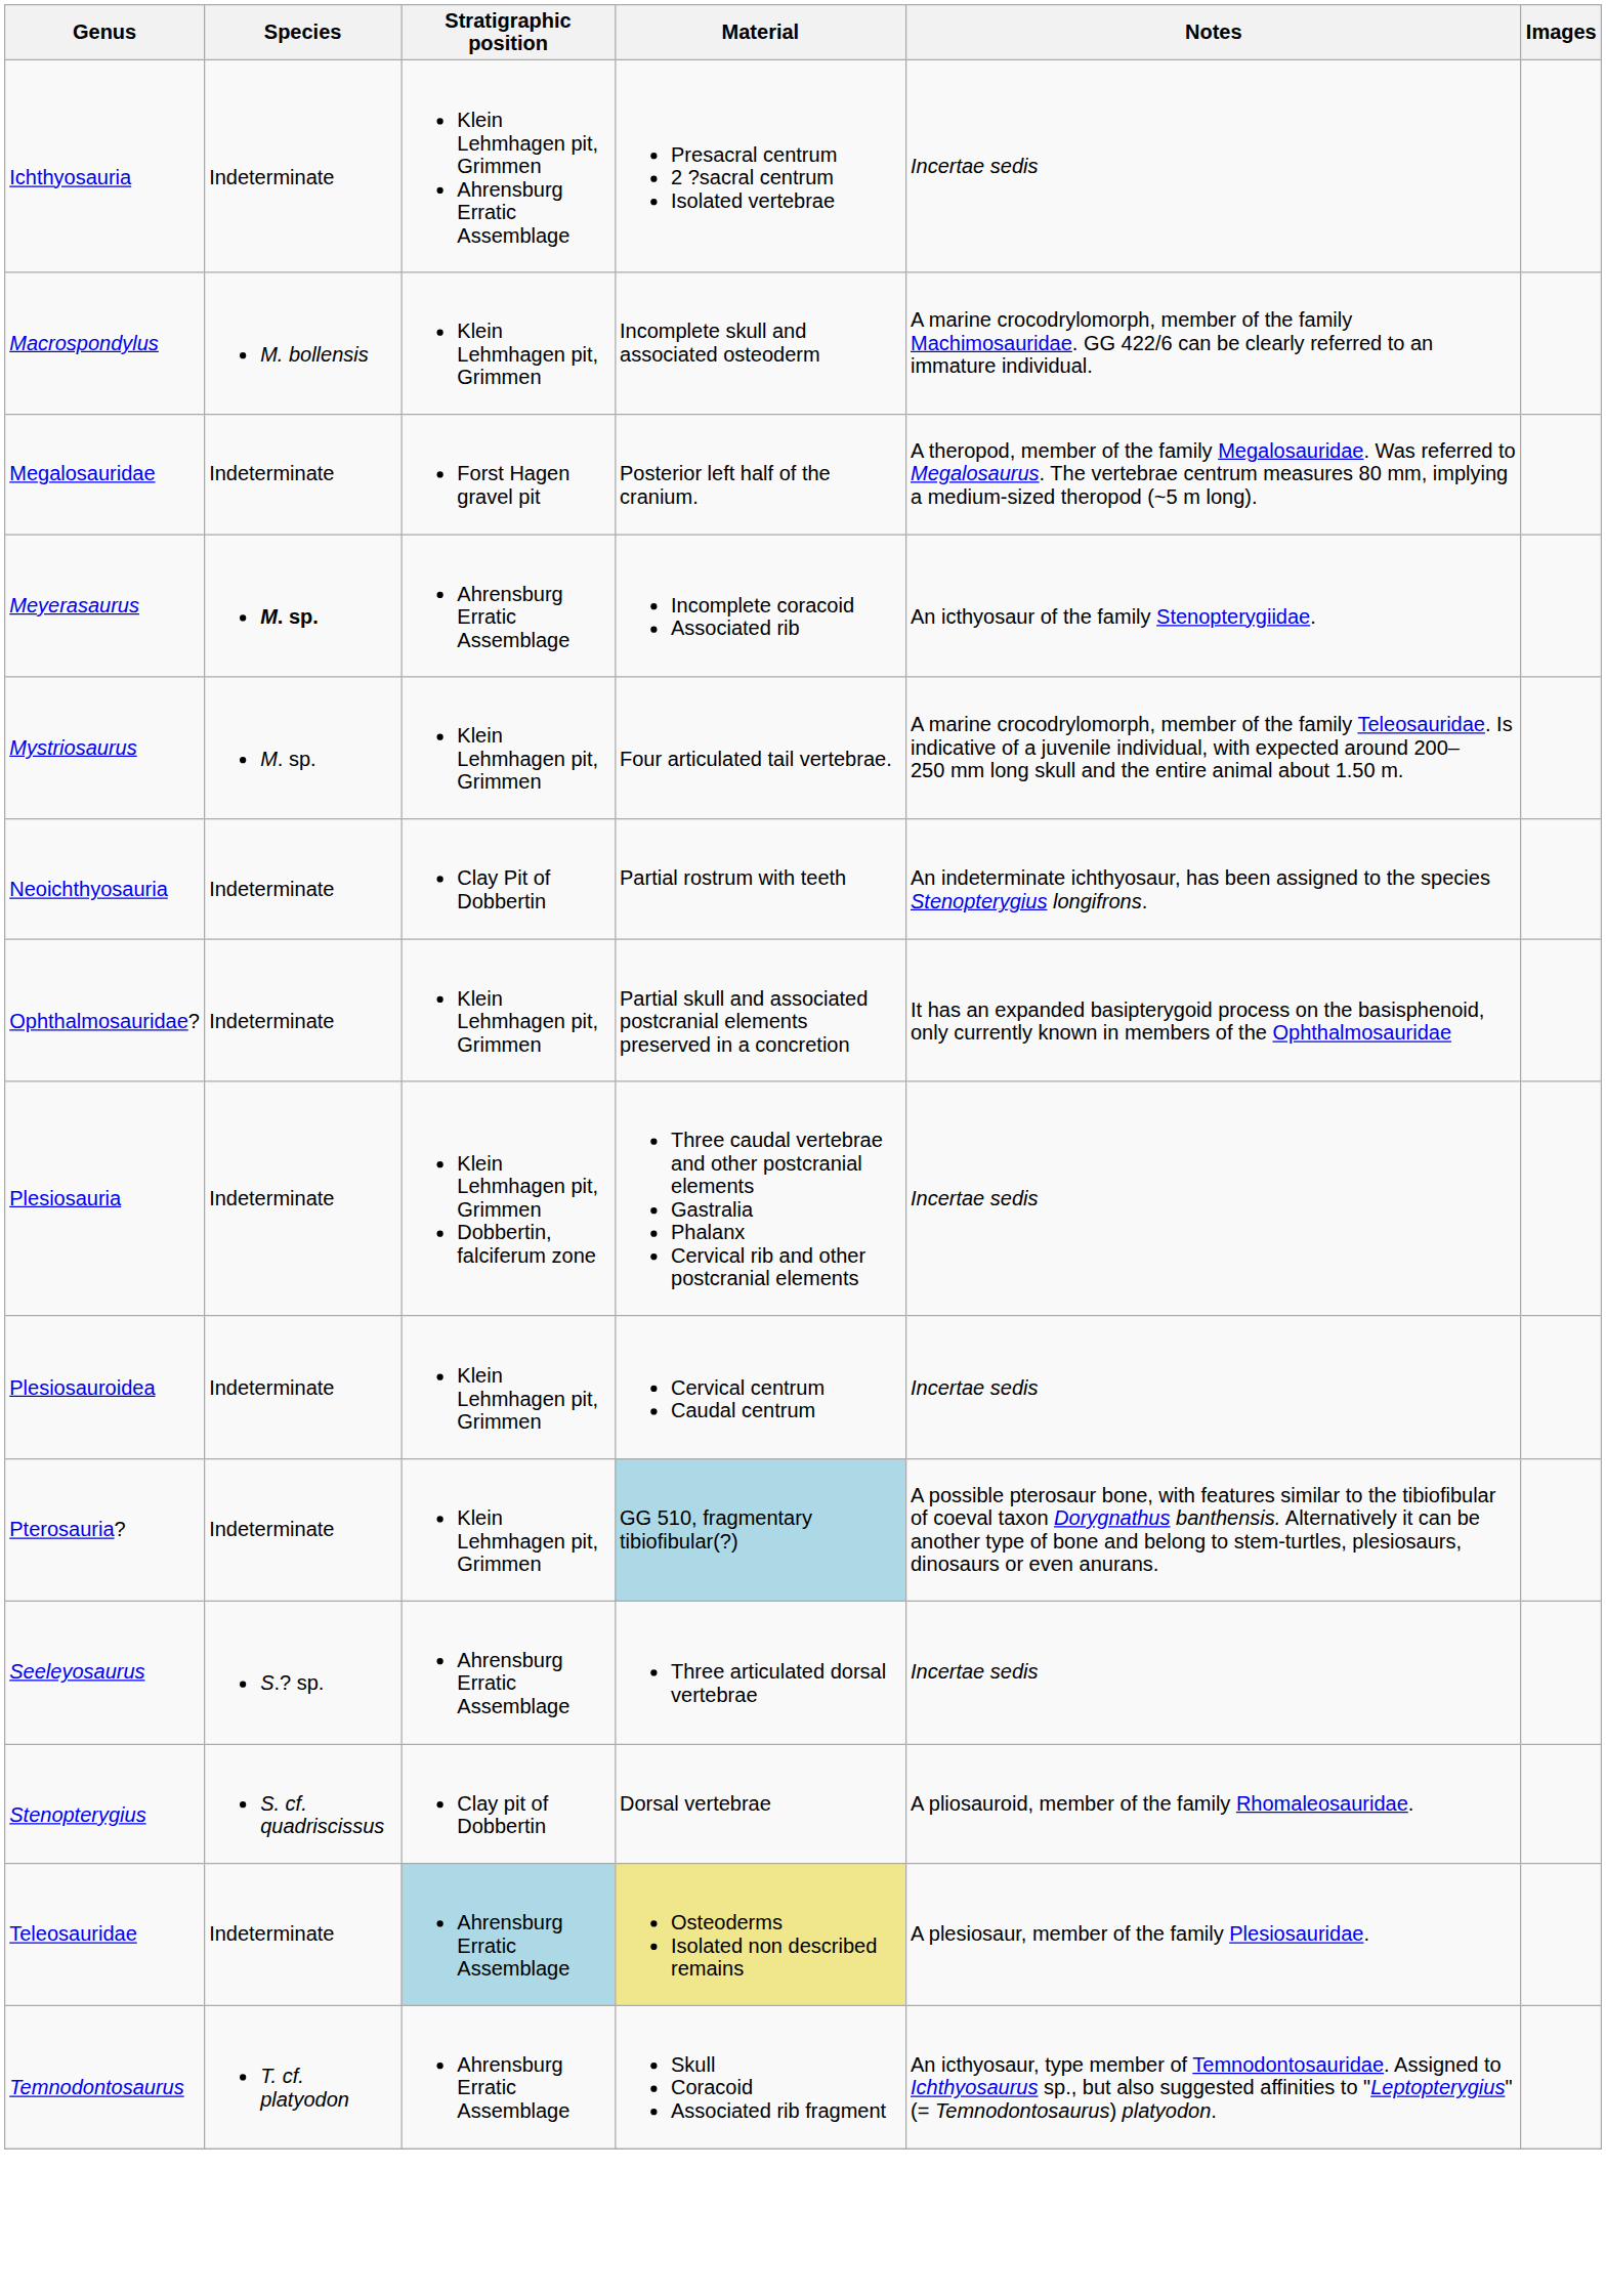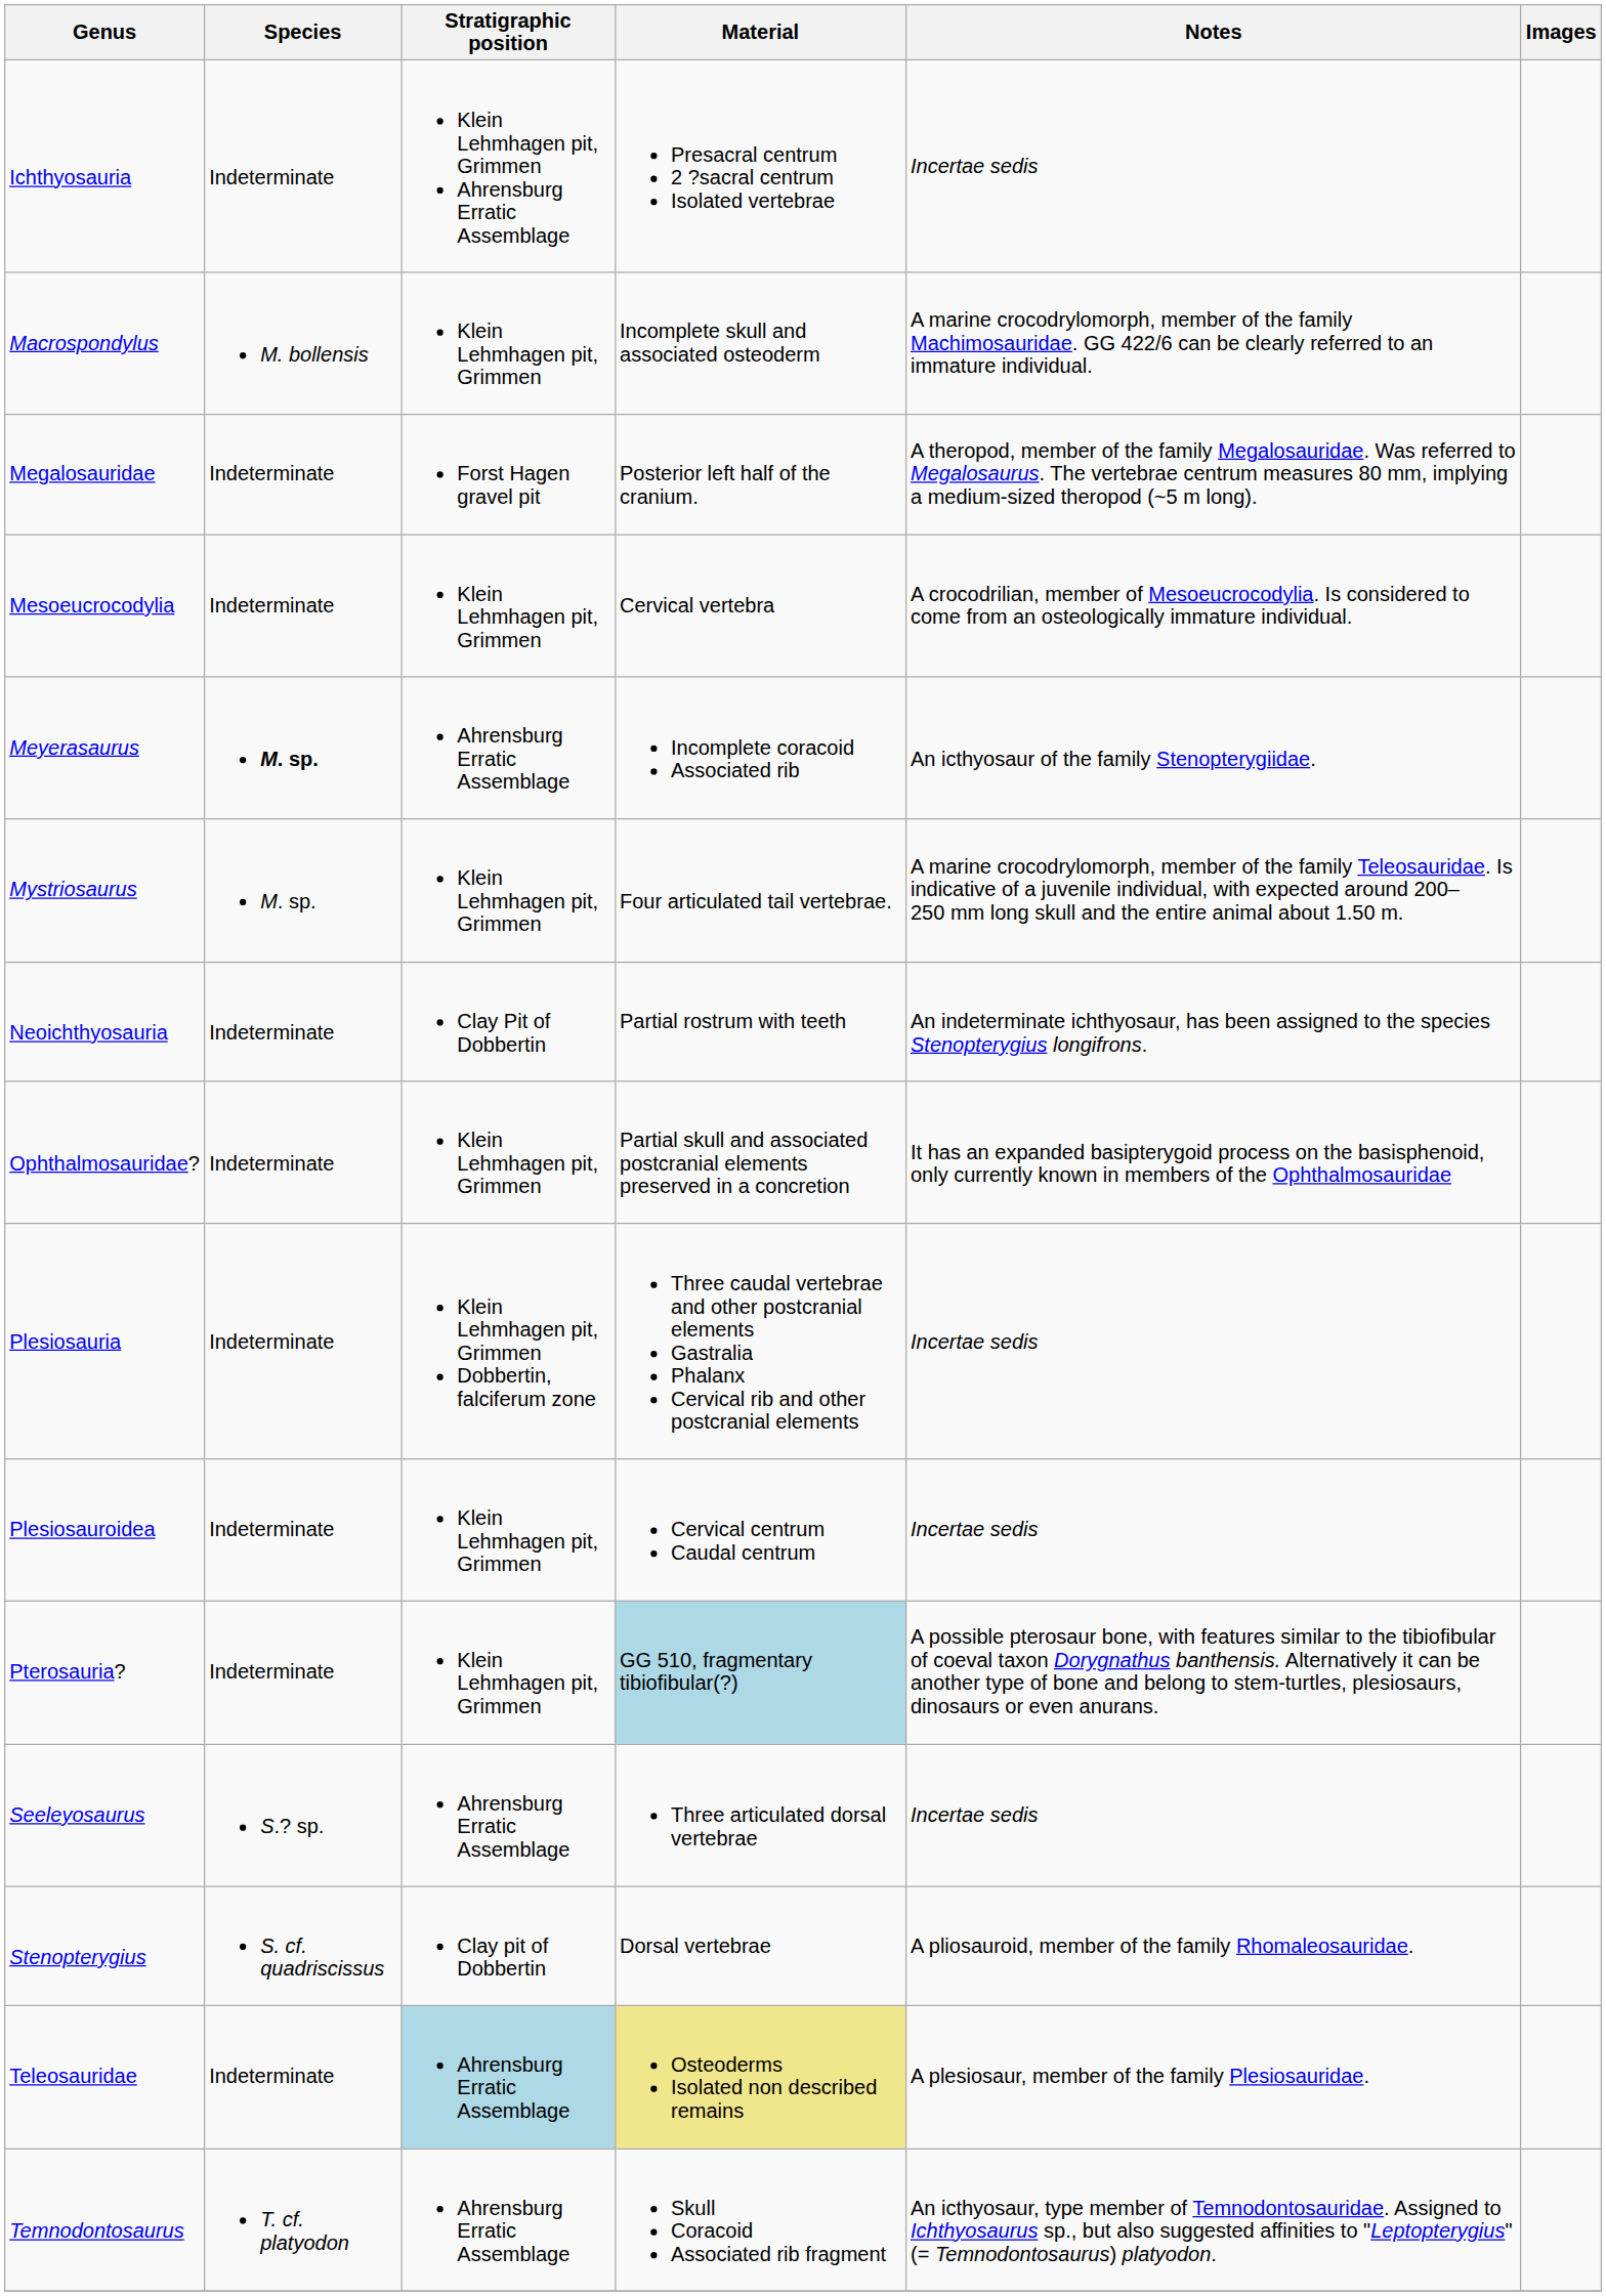+ row: Mesoeucrocodylia | Indeterminate | Klein Lehmhagen pit, Grimmen | Cervical vertebra | A crocodrilian, member of Mesoeucrocodylia. Is considered to come from an osteologically immature individual.
